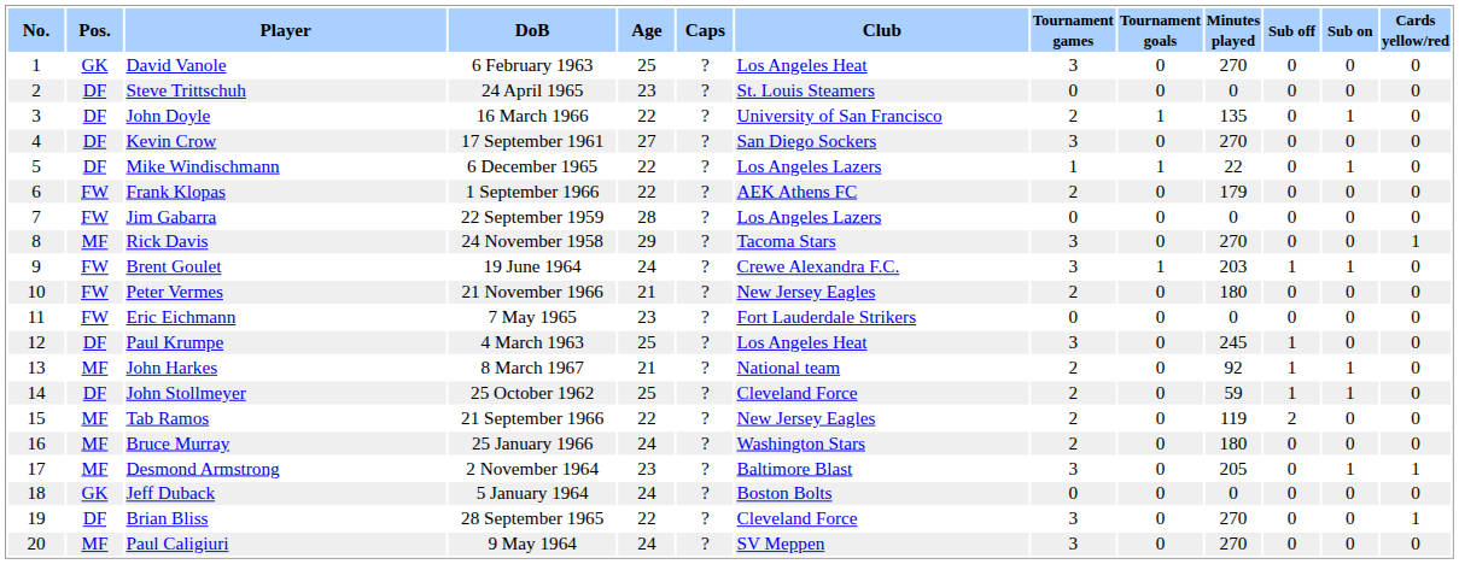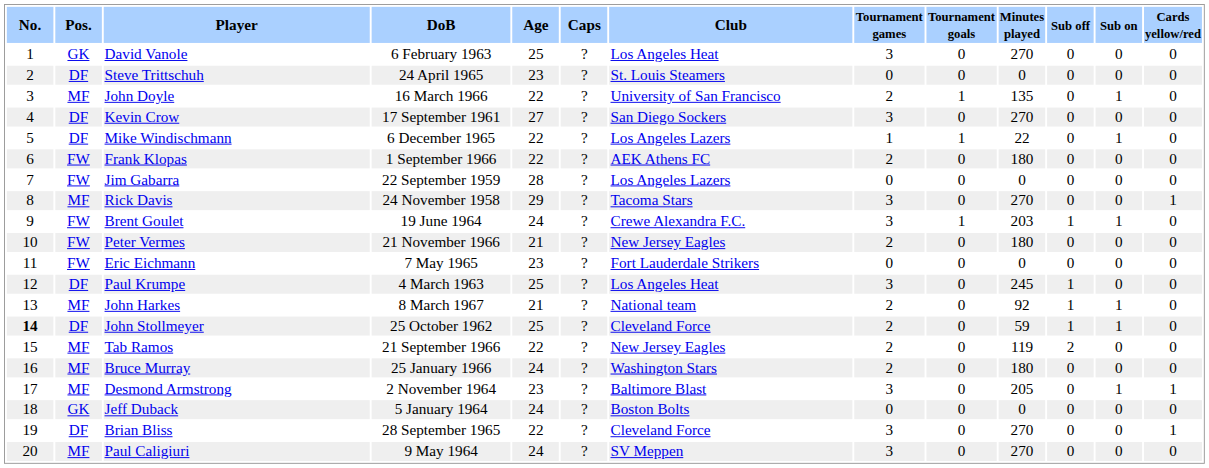John Doyle | Pos.: DF -> MF
Frank Klopas | Minutes played: 179 -> 180
John Stollmeyer | No.: normal -> bold
